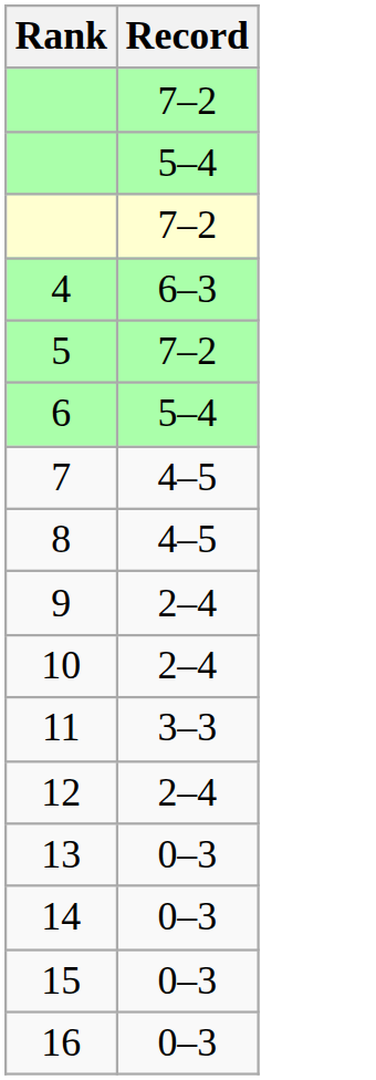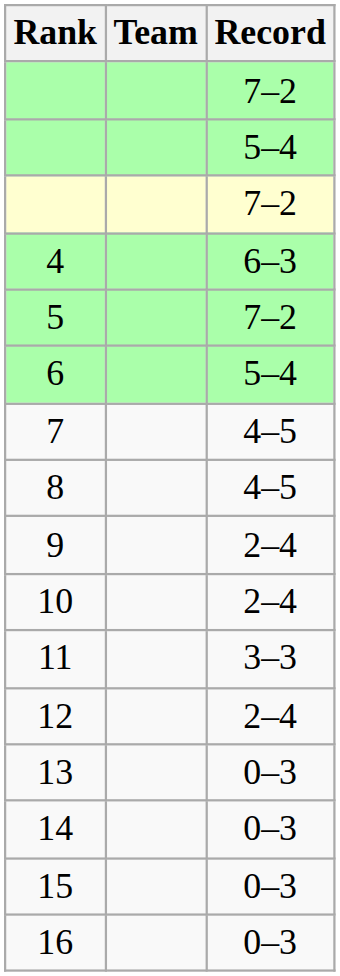+ column: Team
